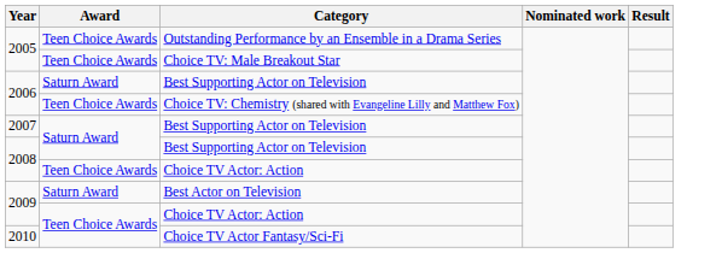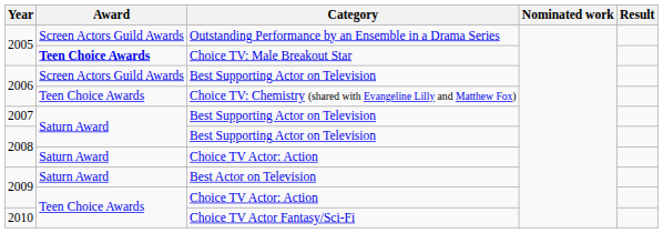Outstanding Performance by an Ensemble in a Drama Series | Award: Teen Choice Awards -> Screen Actors Guild Awards
Choice TV: Male Breakout Star | Award: normal -> bold
2006 / Best Supporting Actor on Television | Award: Saturn Award -> Screen Actors Guild Awards
2008 / Choice TV Actor: Action | Award: Teen Choice Awards -> Saturn Award
